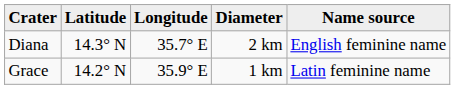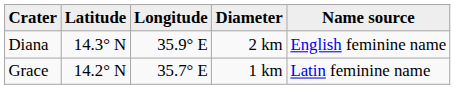Diana | Longitude: 35.7° E -> 35.9° E
Grace | Longitude: 35.9° E -> 35.7° E
